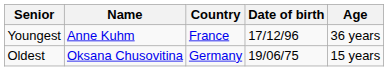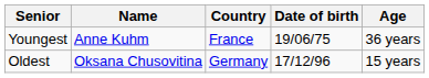Youngest | Date of birth: 17/12/96 -> 19/06/75
Oldest | Date of birth: 19/06/75 -> 17/12/96
